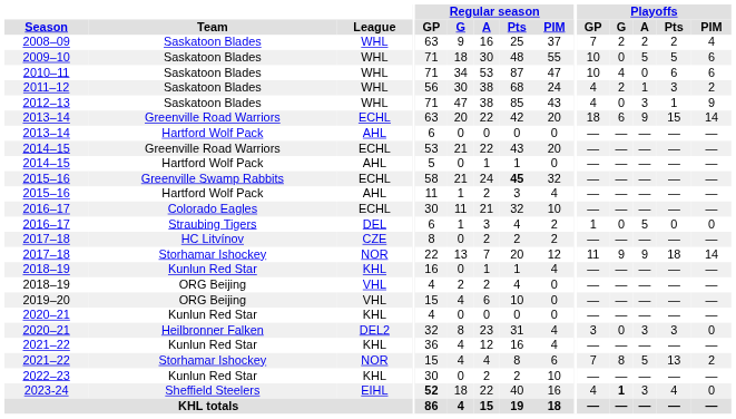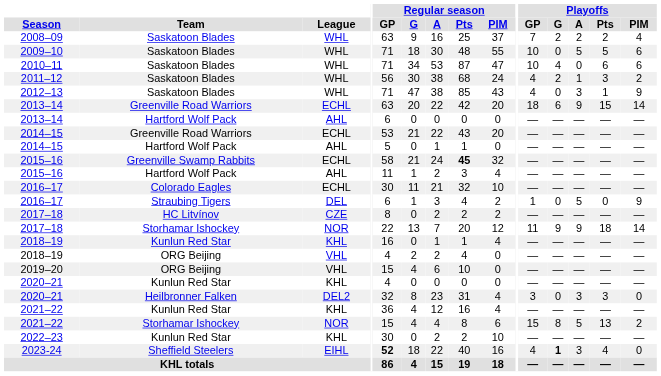2016–17 / Straubing Tigers | Playoffs / PIM: 0 -> 9
2021–22 / Storhamar Ishockey | Playoffs / GP: 7 -> 15
